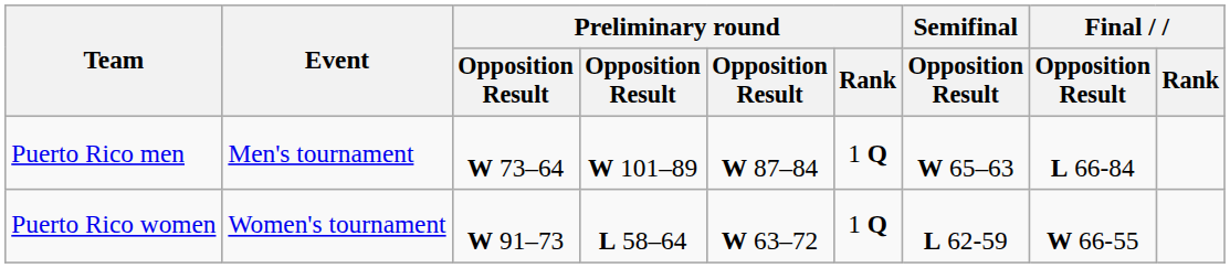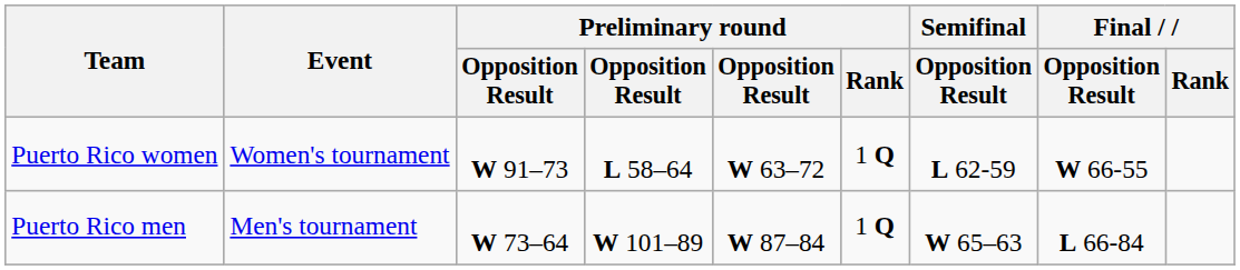rows swapped: Puerto Rico men <-> Puerto Rico women
